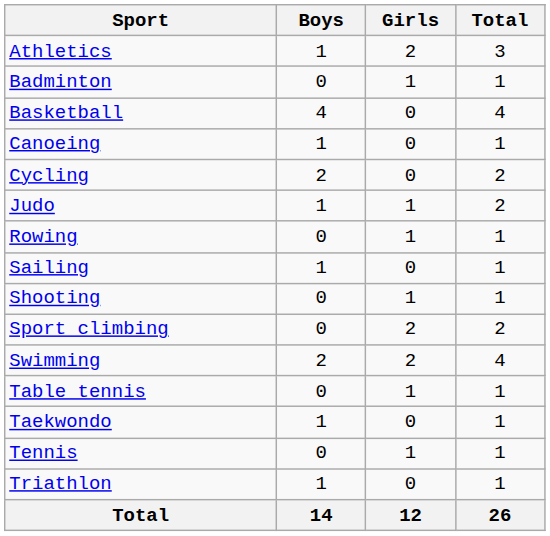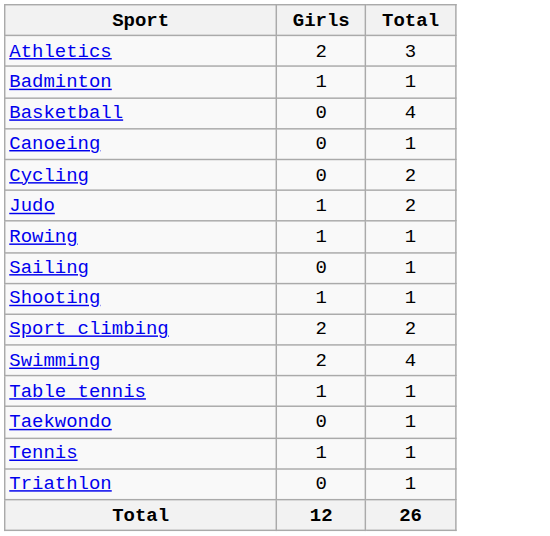- column: Boys | 1 | 0 | 4 | 1 | 2 | 1 | 0 | 1 | 0 | 0 | 2 | 0 | 1 | 0 | 1 | 14
